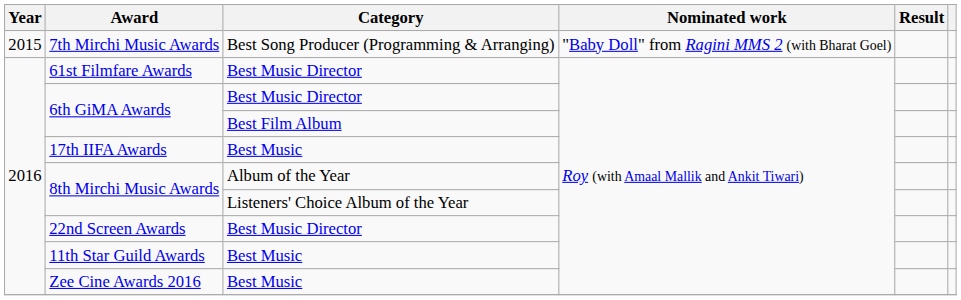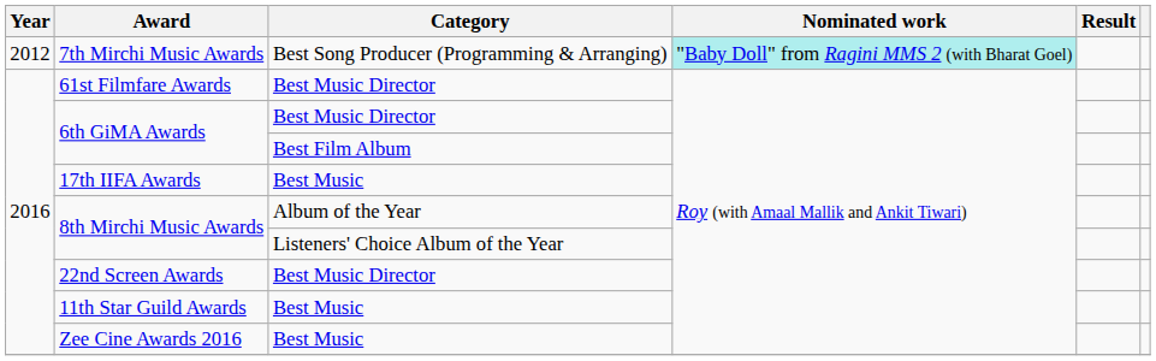7th Mirchi Music Awards | Year: 2015 -> 2012
7th Mirchi Music Awards | Nominated work: no background -> paleturquoise background
